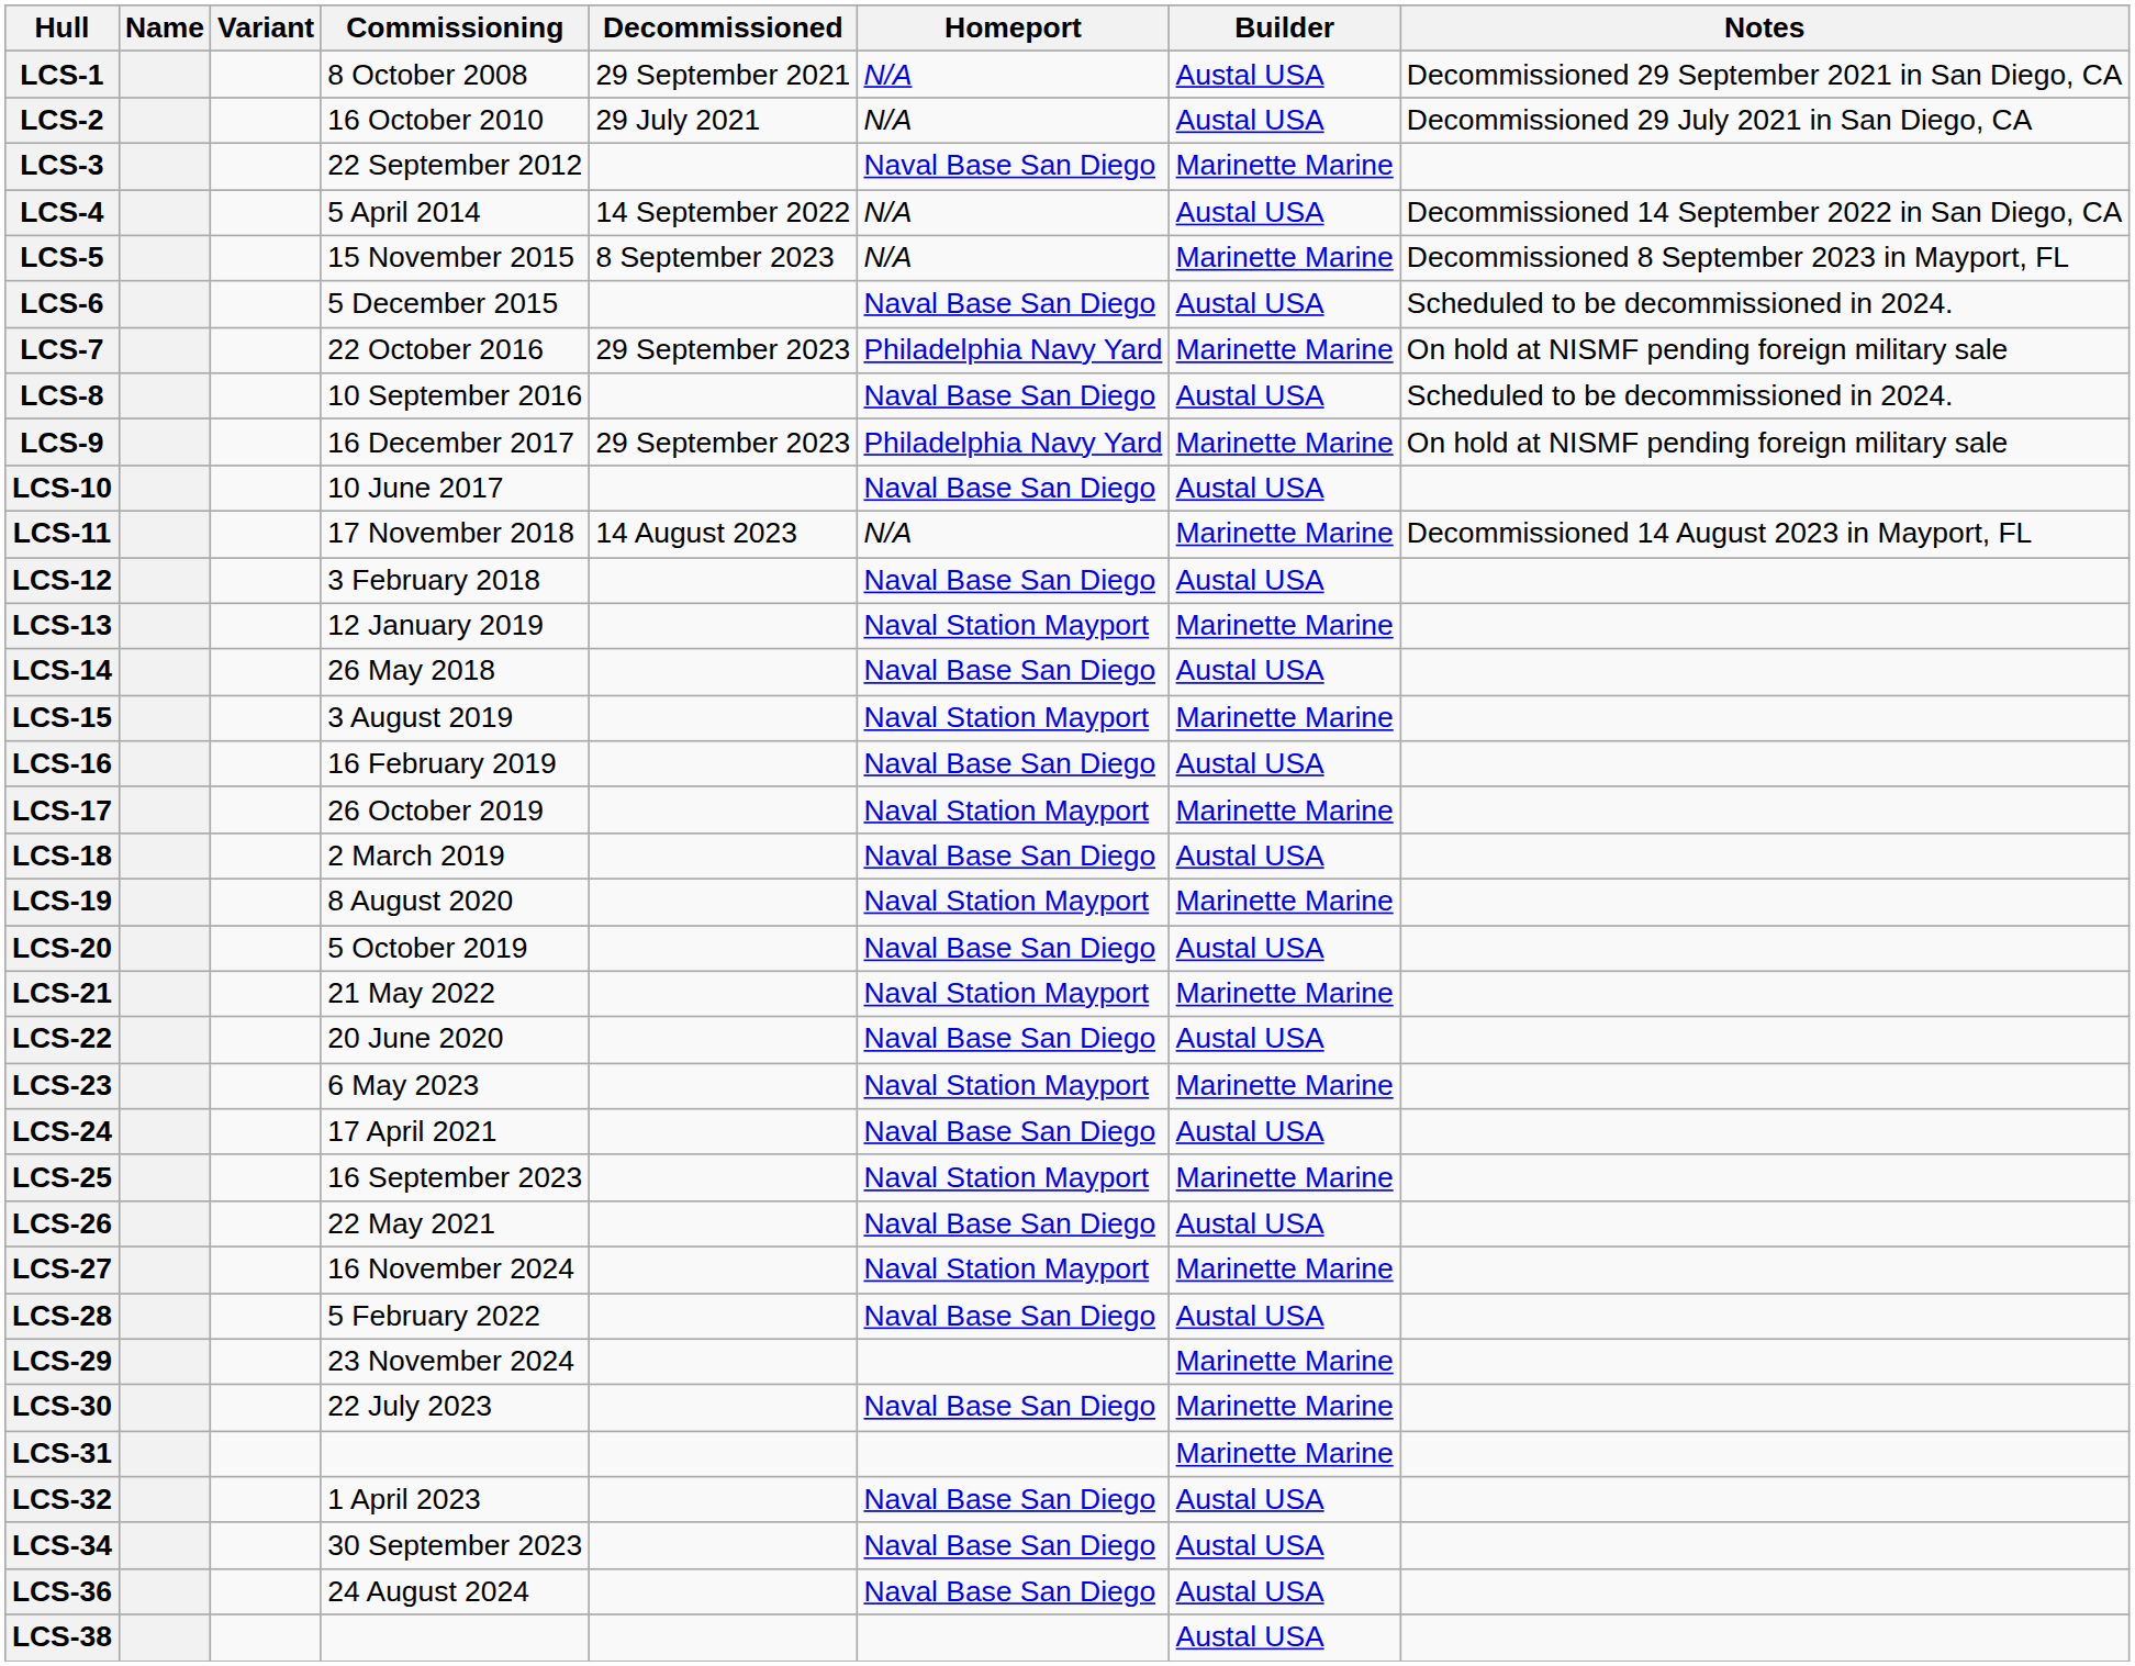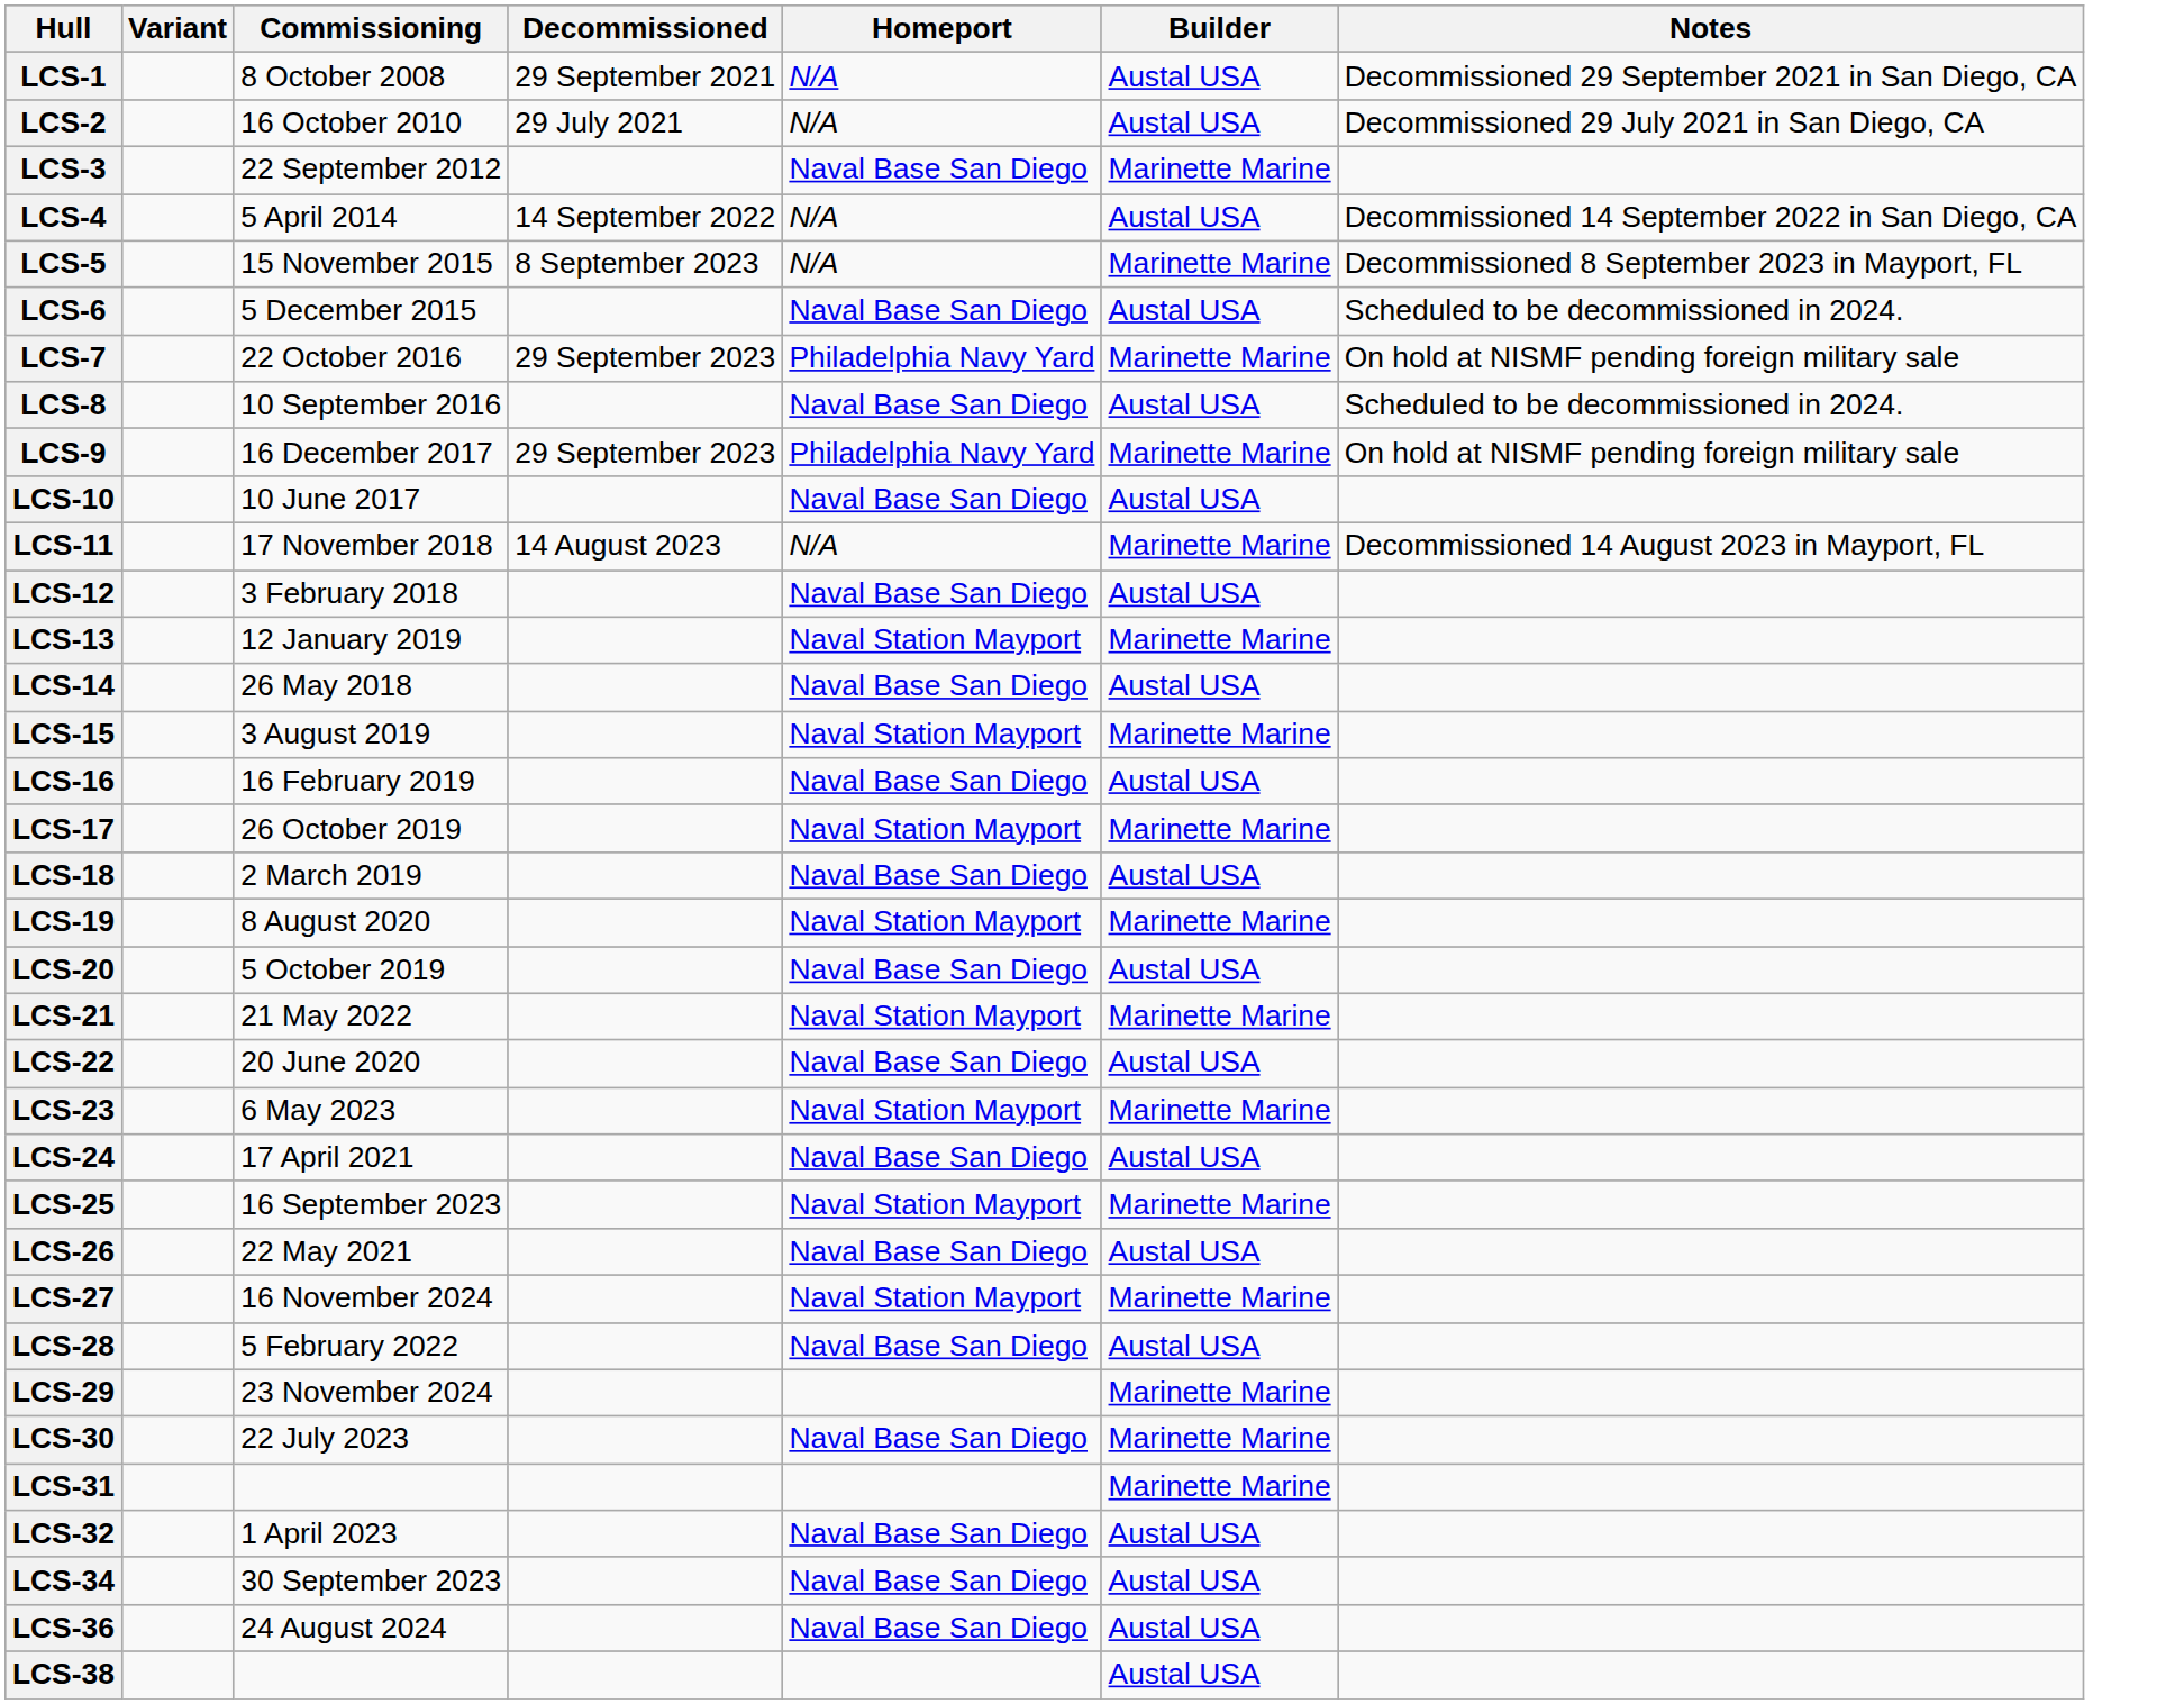- column: Name
